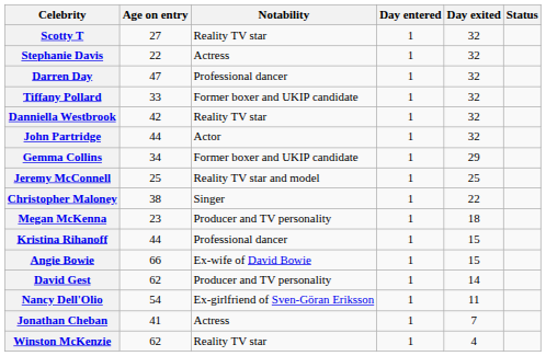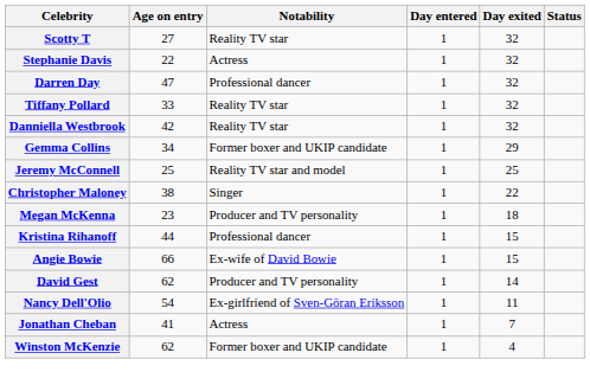Tiffany Pollard | Notability: Former boxer and UKIP candidate -> Reality TV star
- row: John Partridge | 44 | Actor | 1 | 32
Winston McKenzie | Notability: Reality TV star -> Former boxer and UKIP candidate
